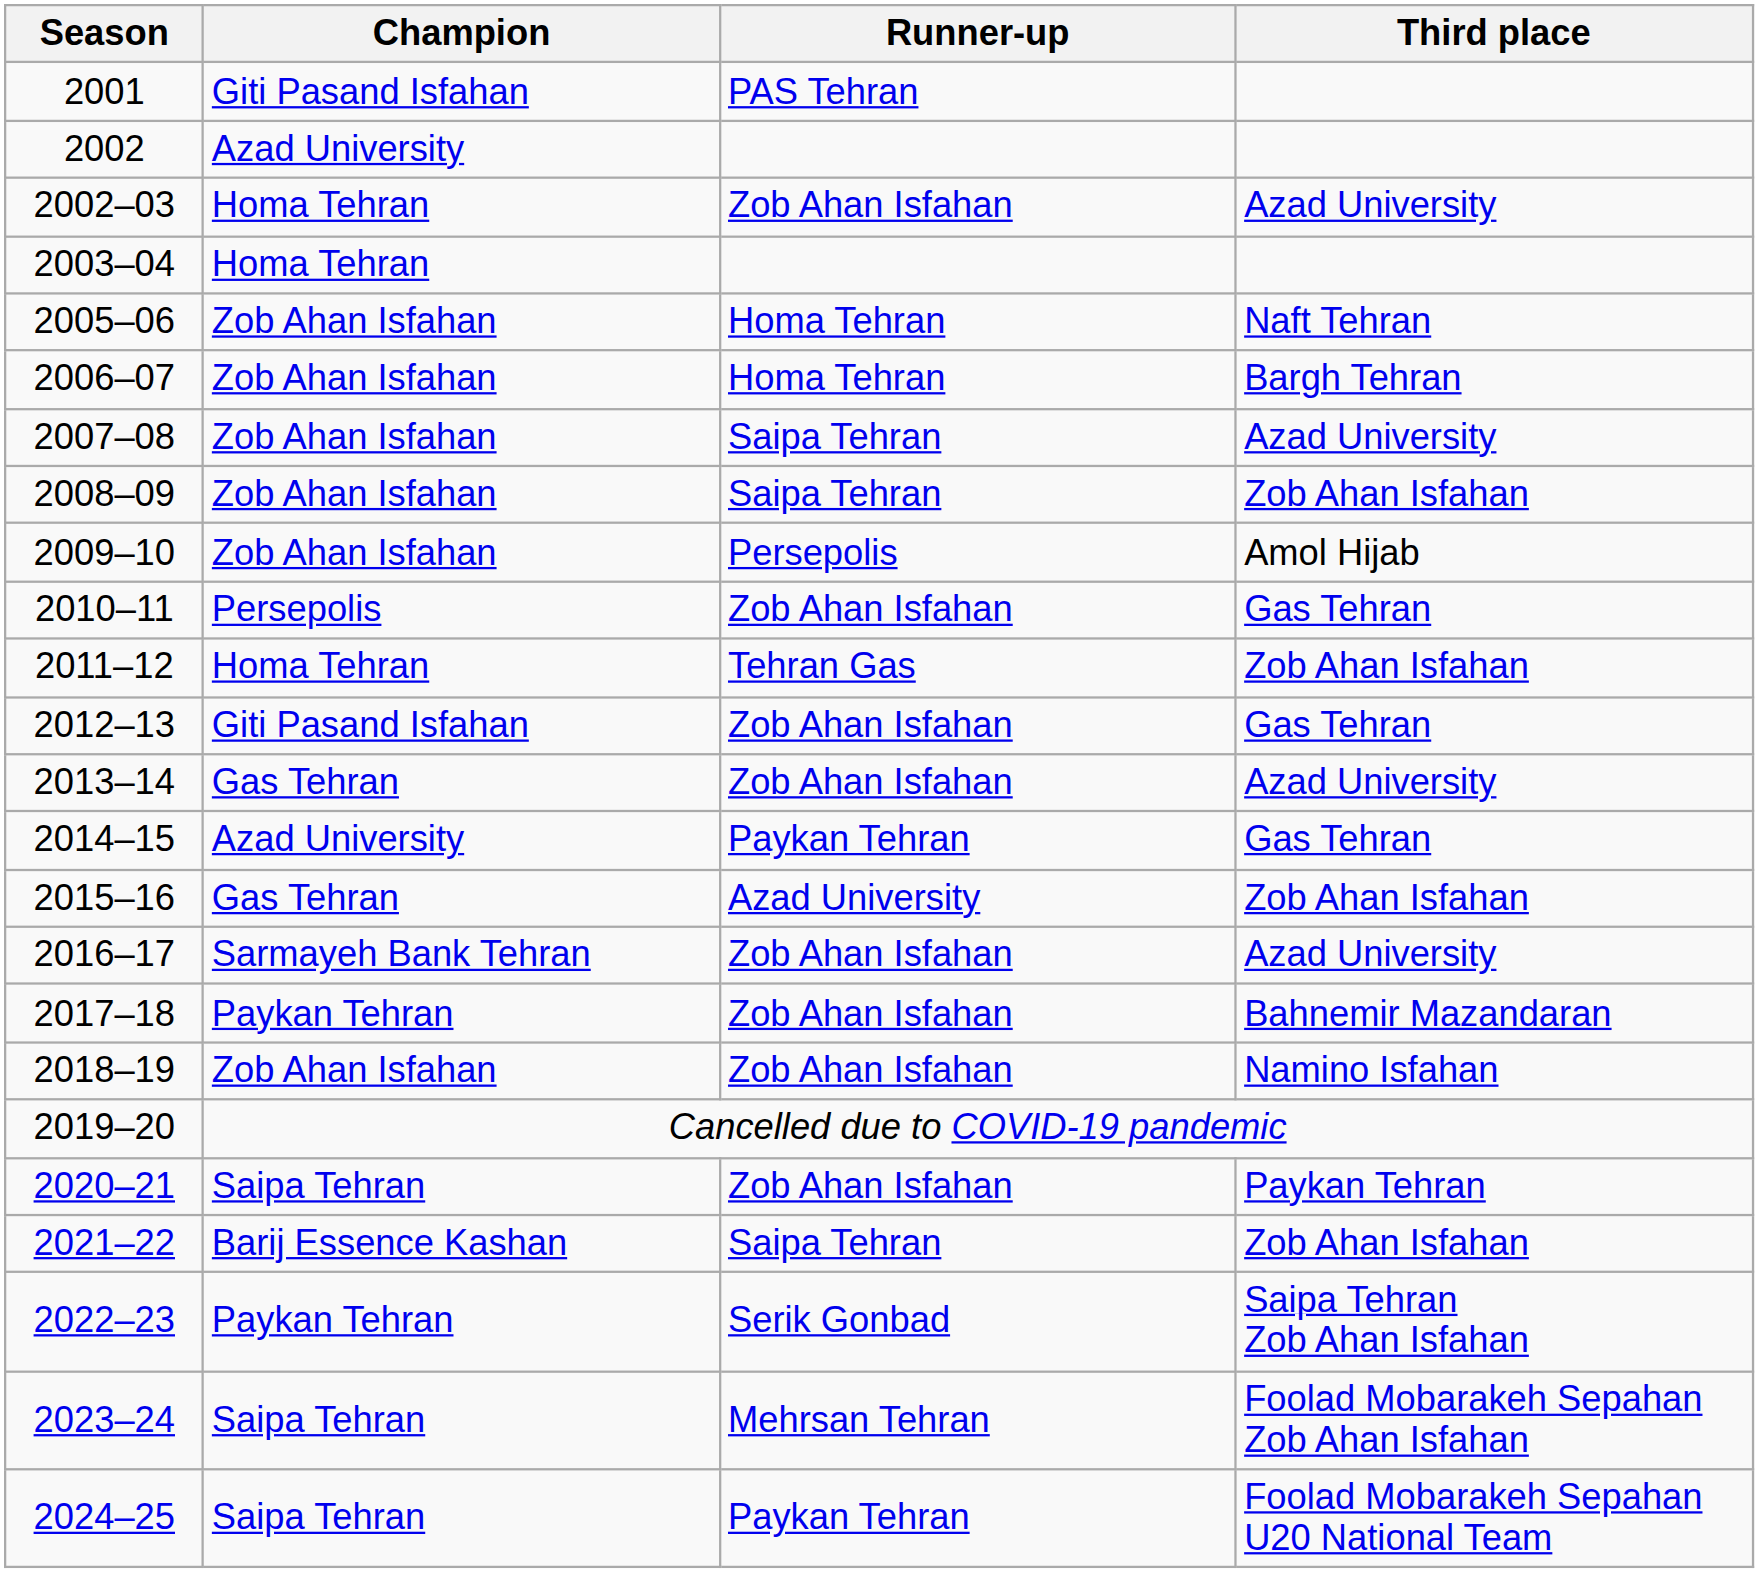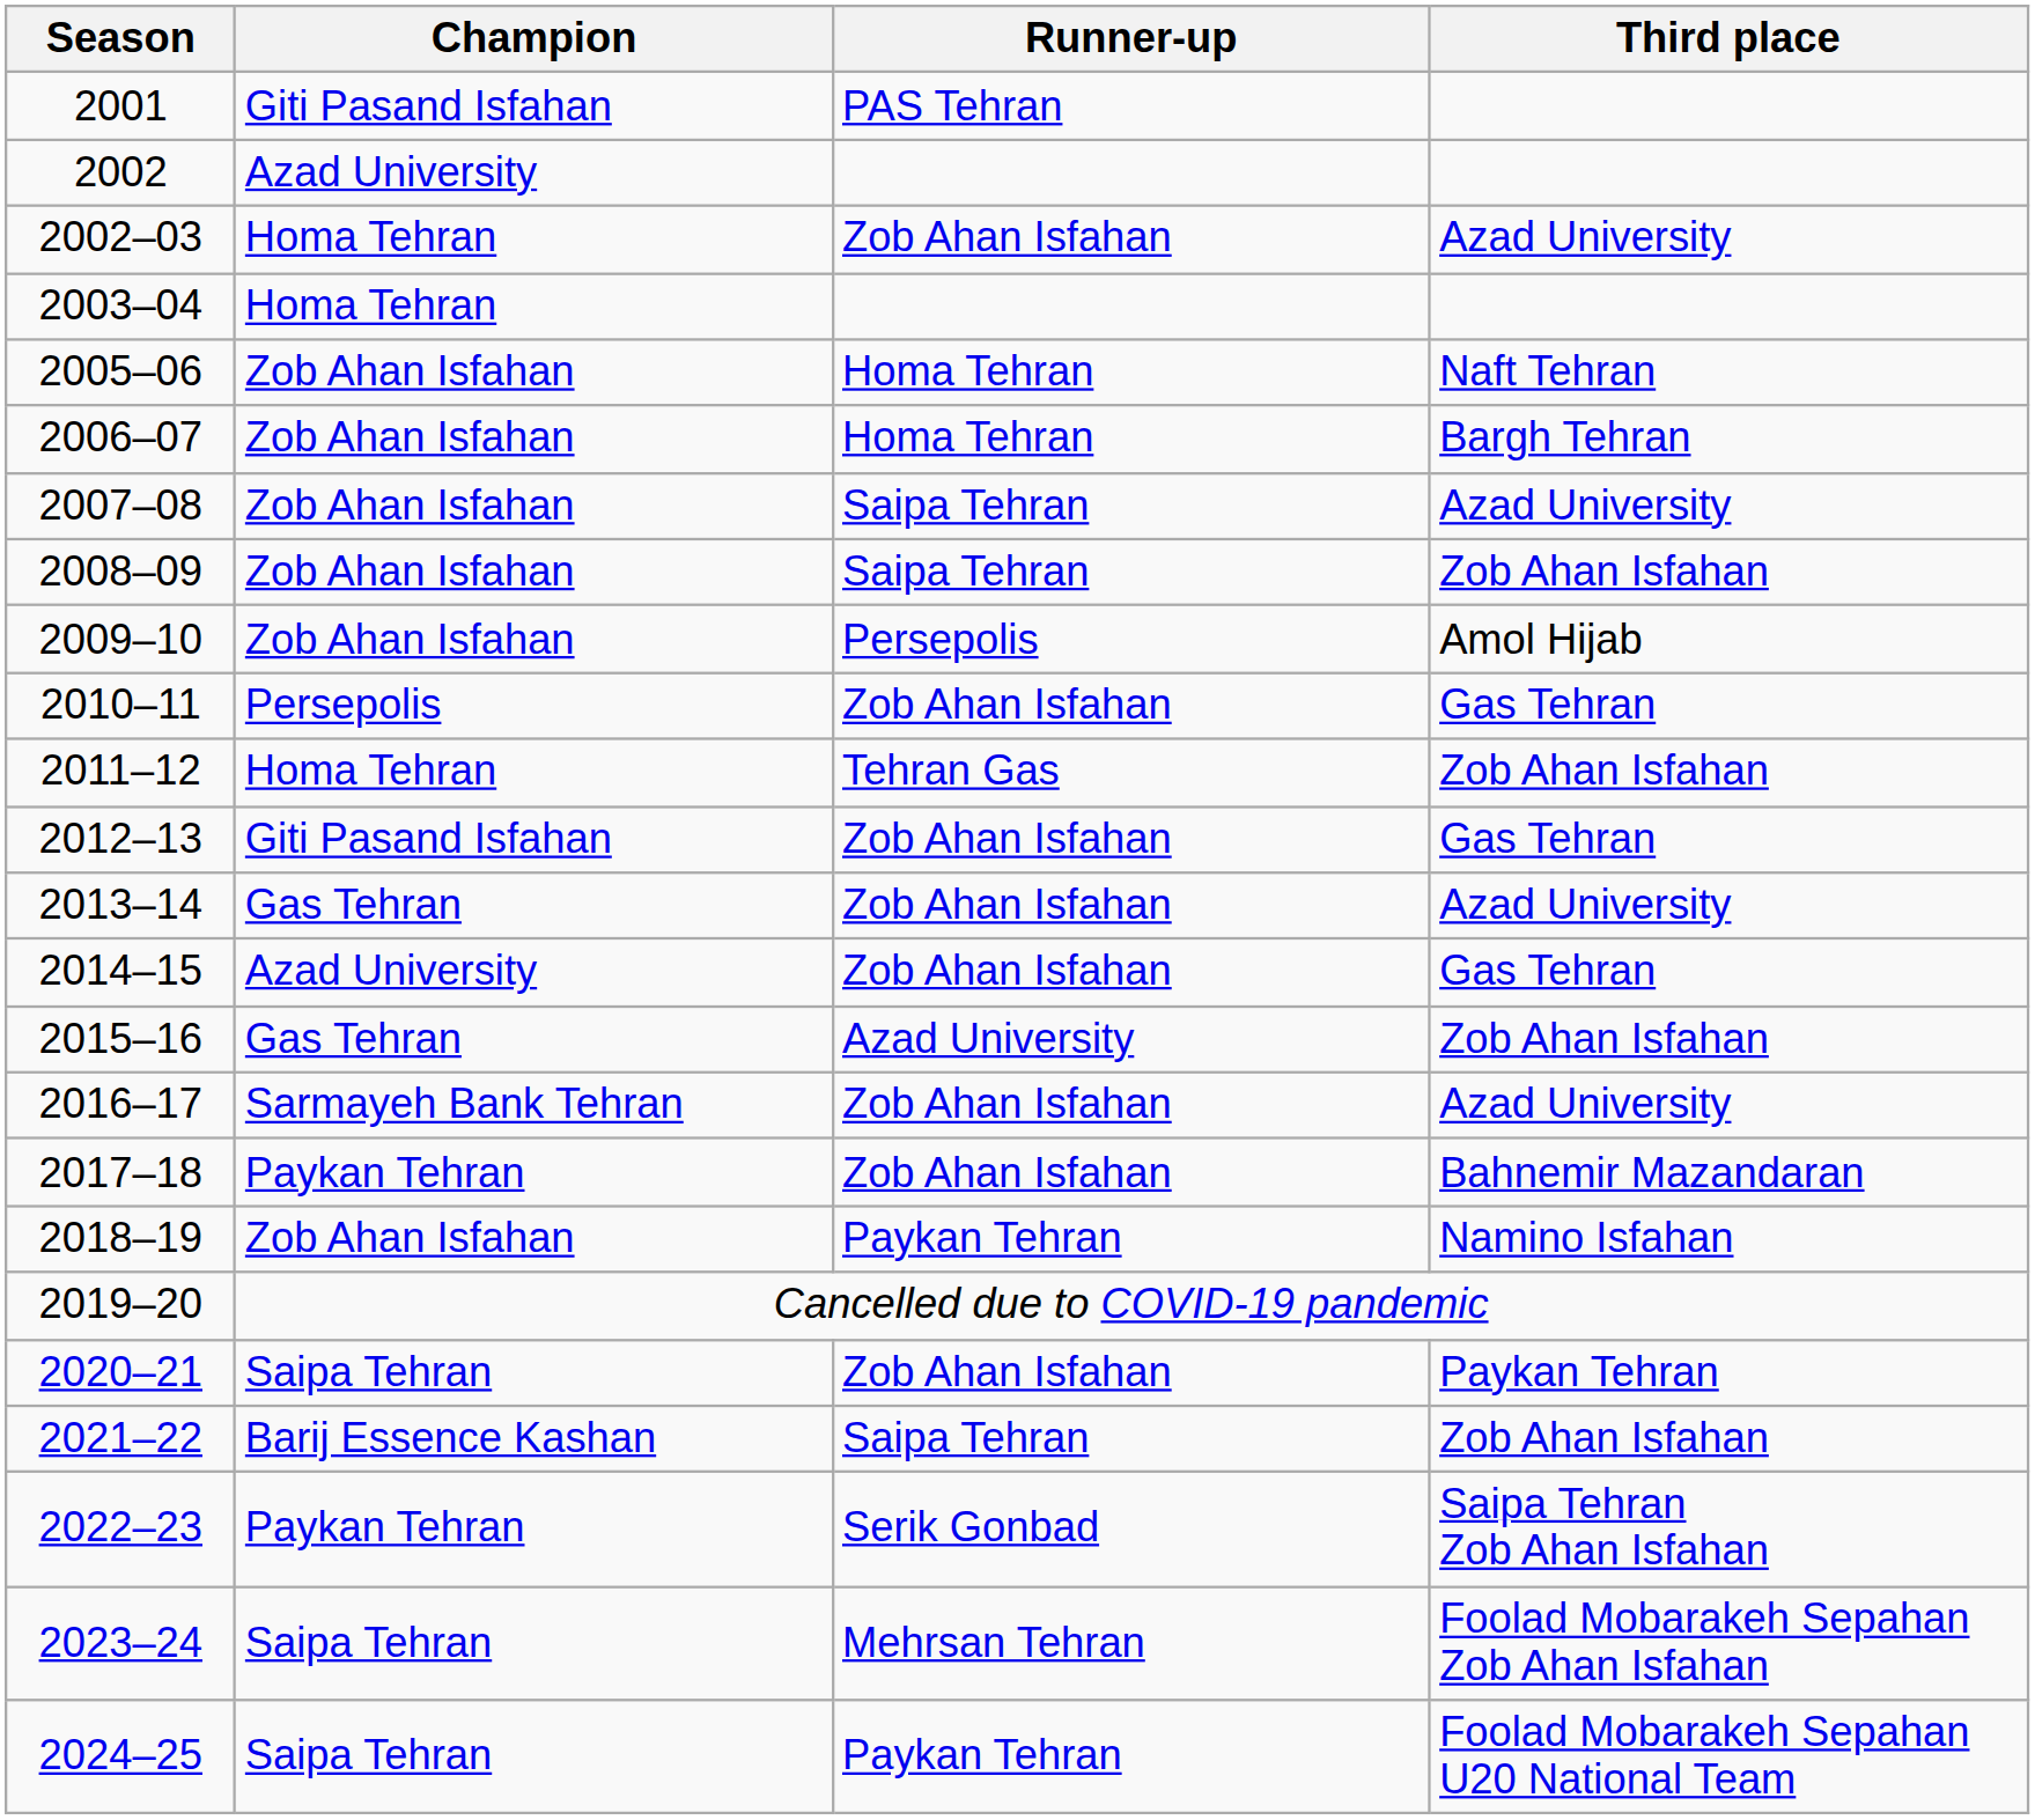2014–15 | Runner-up: Paykan Tehran -> Zob Ahan Isfahan
2018–19 | Runner-up: Zob Ahan Isfahan -> Paykan Tehran
